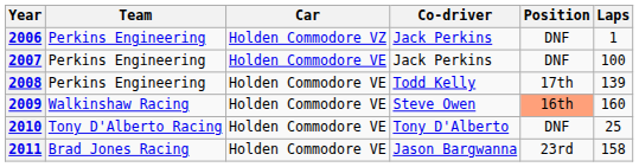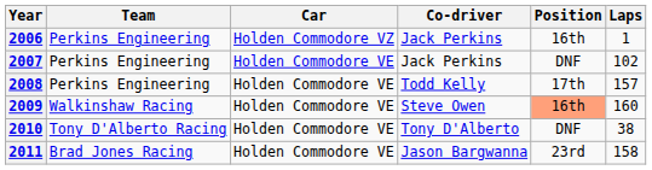2006 | Position: DNF -> 16th
2007 | Laps: 100 -> 102
2008 | Laps: 139 -> 157
2010 | Laps: 25 -> 38
